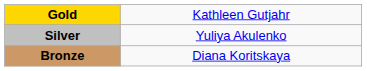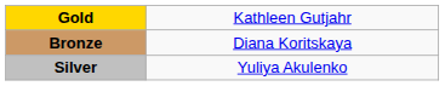rows swapped: Silver <-> Bronze
